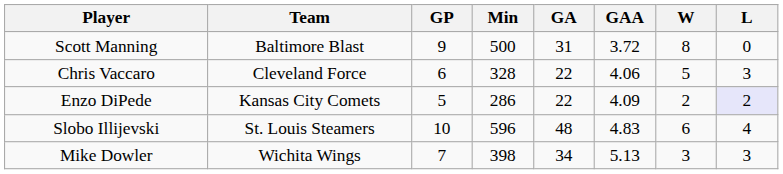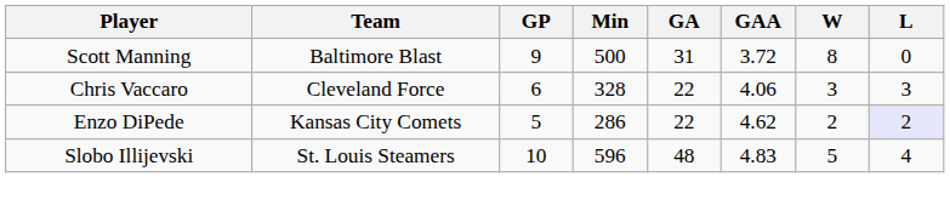Chris Vaccaro | W: 5 -> 3
Enzo DiPede | GAA: 4.09 -> 4.62
Slobo Illijevski | W: 6 -> 5
- row: Mike Dowler | Wichita Wings | 7 | 398 | 34 | 5.13 | 3 | 3
